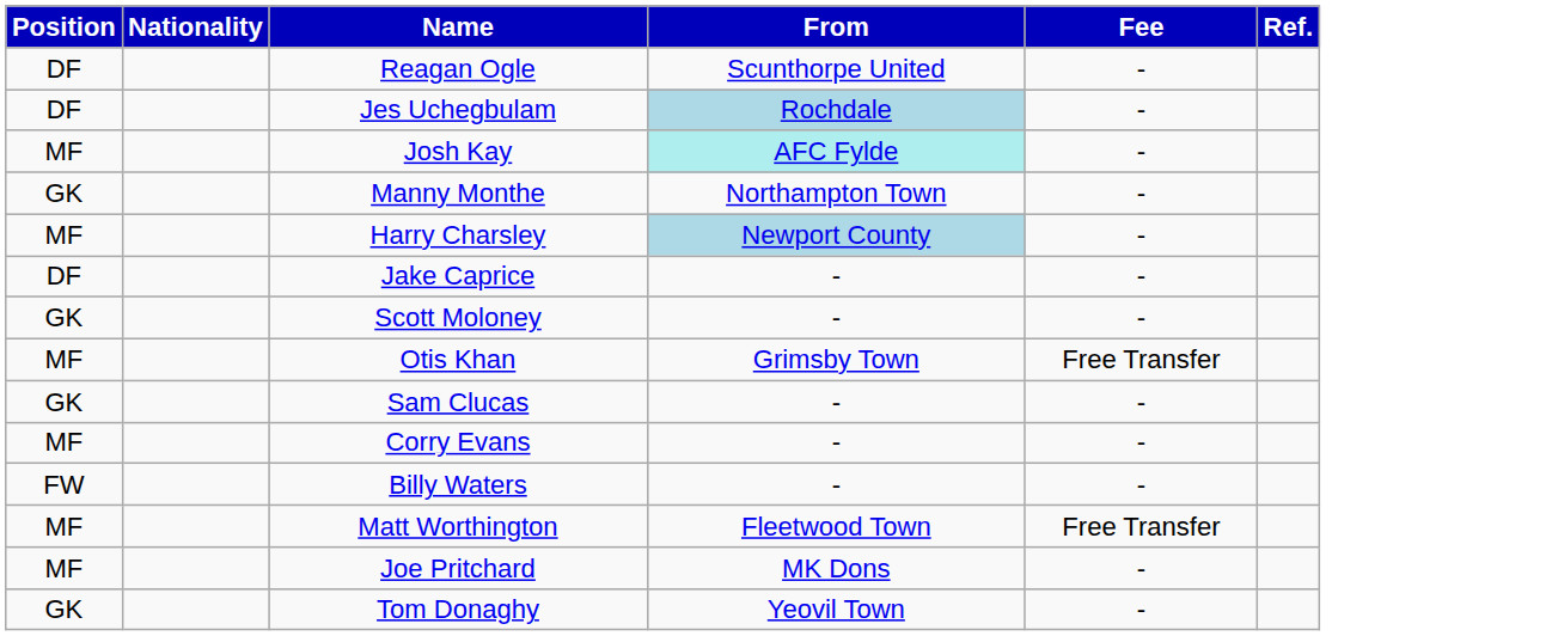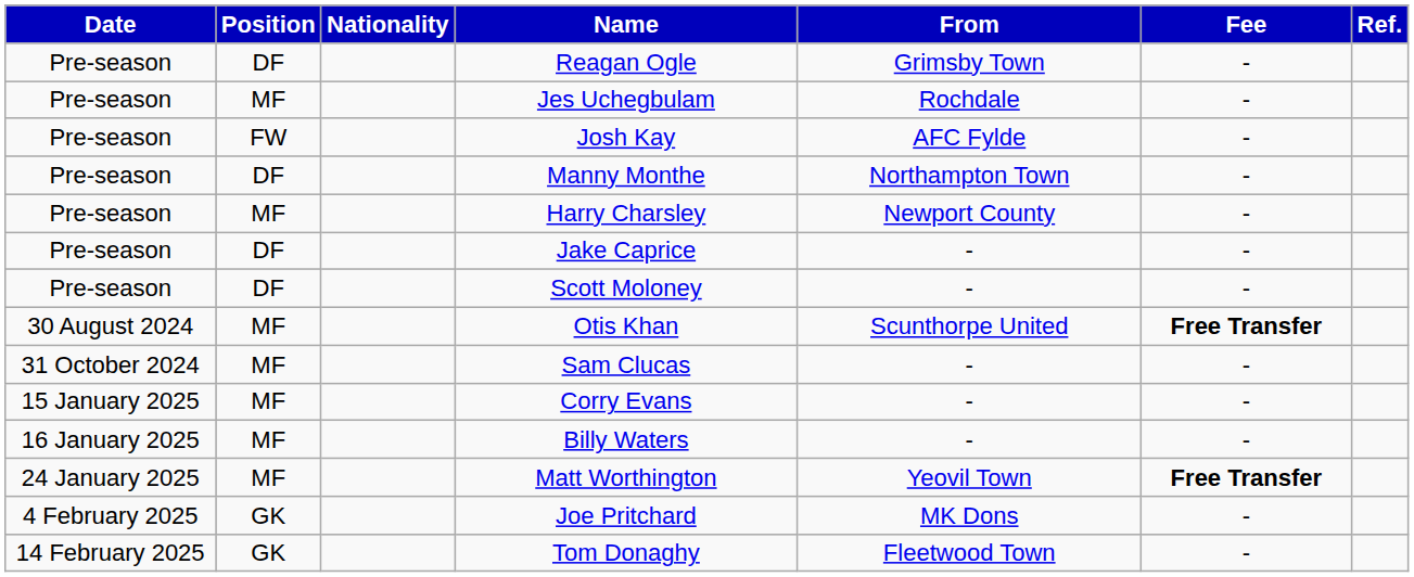+ column: Date | Pre-season | Pre-season | Pre-season | Pre-season | Pre-season | Pre-season | Pre-season | 30 August 2024 | 31 October 2024 | 15 January 2025 | 16 January 2025 | 24 January 2025 | 4 February 2025 | 14 February 2025
Reagan Ogle | From: Scunthorpe United -> Grimsby Town
Jes Uchegbulam | Position: DF -> MF
Jes Uchegbulam | From: lightblue background -> no background
Josh Kay | Position: MF -> FW
Josh Kay | From: paleturquoise background -> no background
Manny Monthe | Position: GK -> DF
Harry Charsley | From: lightblue background -> no background
Scott Moloney | Position: GK -> DF
Otis Khan | From: Grimsby Town -> Scunthorpe United
Otis Khan | Fee: normal -> bold
Sam Clucas | Position: GK -> MF
Billy Waters | Position: FW -> MF
Matt Worthington | From: Fleetwood Town -> Yeovil Town
Matt Worthington | Fee: normal -> bold
Joe Pritchard | Position: MF -> GK
Tom Donaghy | From: Yeovil Town -> Fleetwood Town
